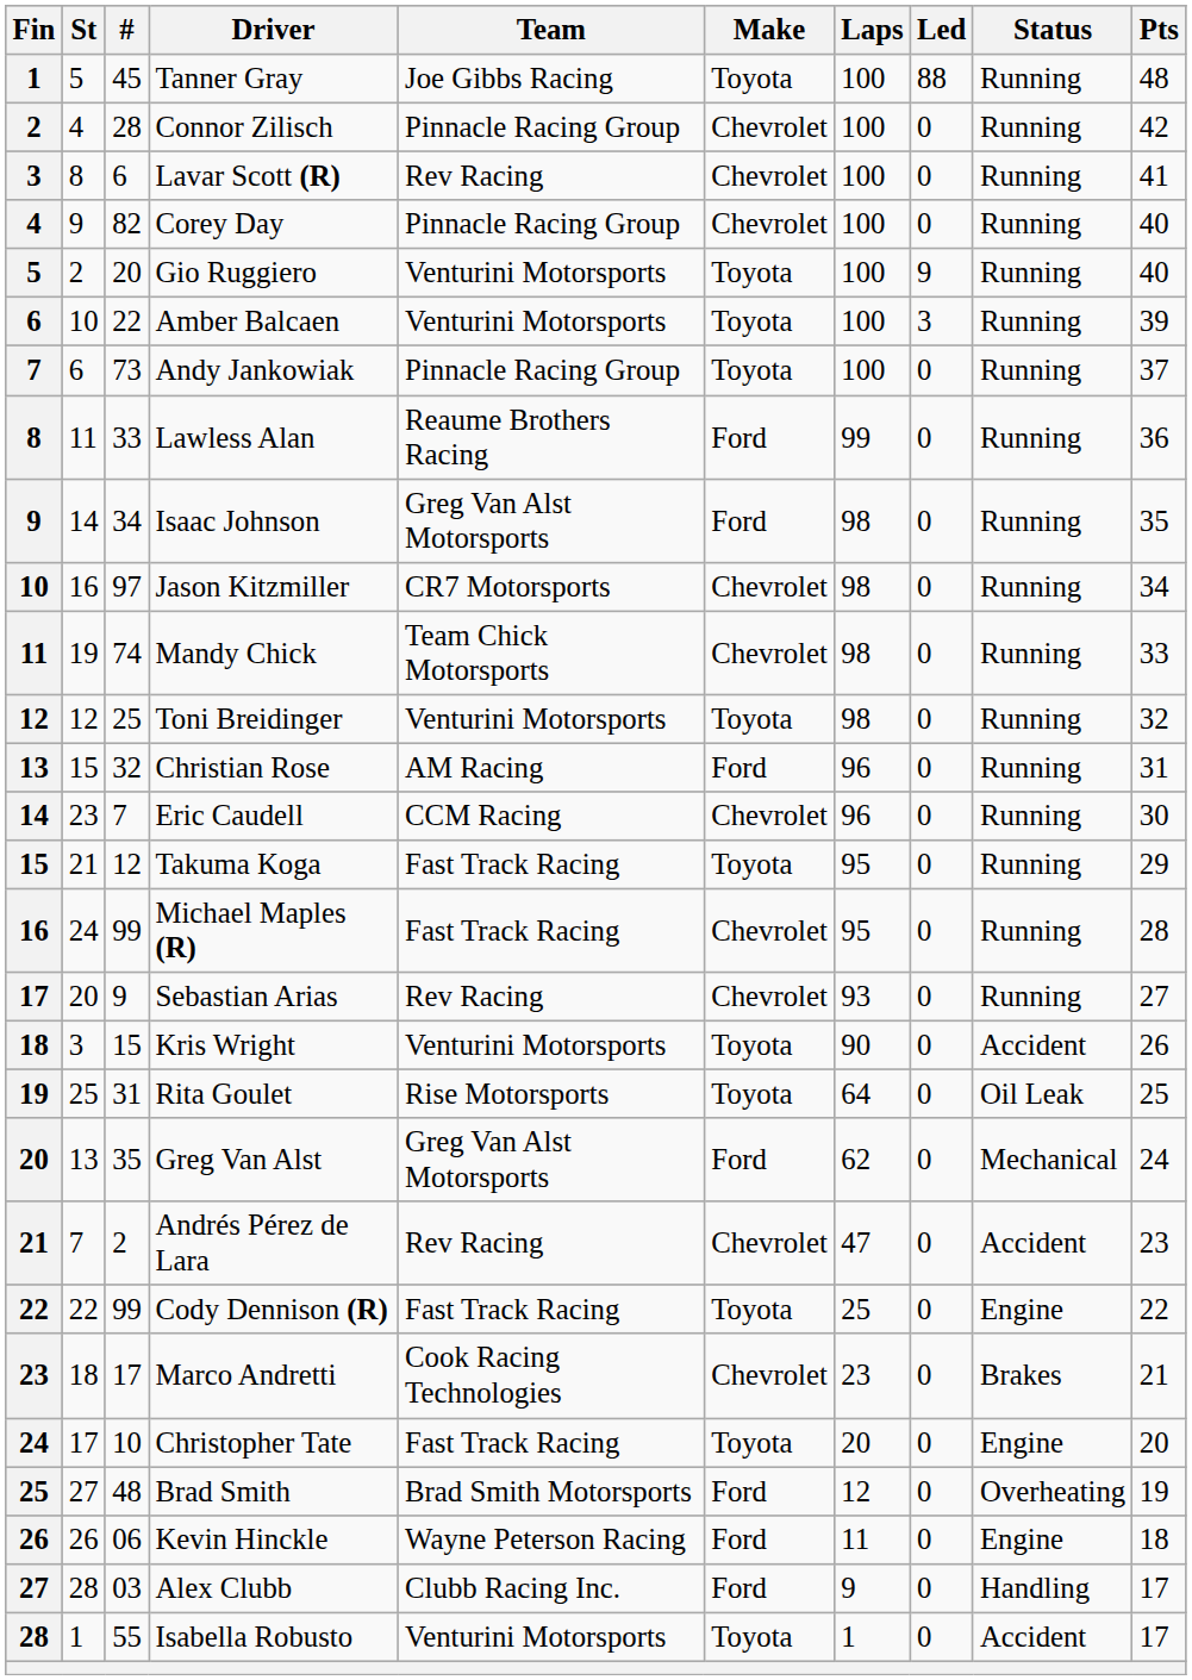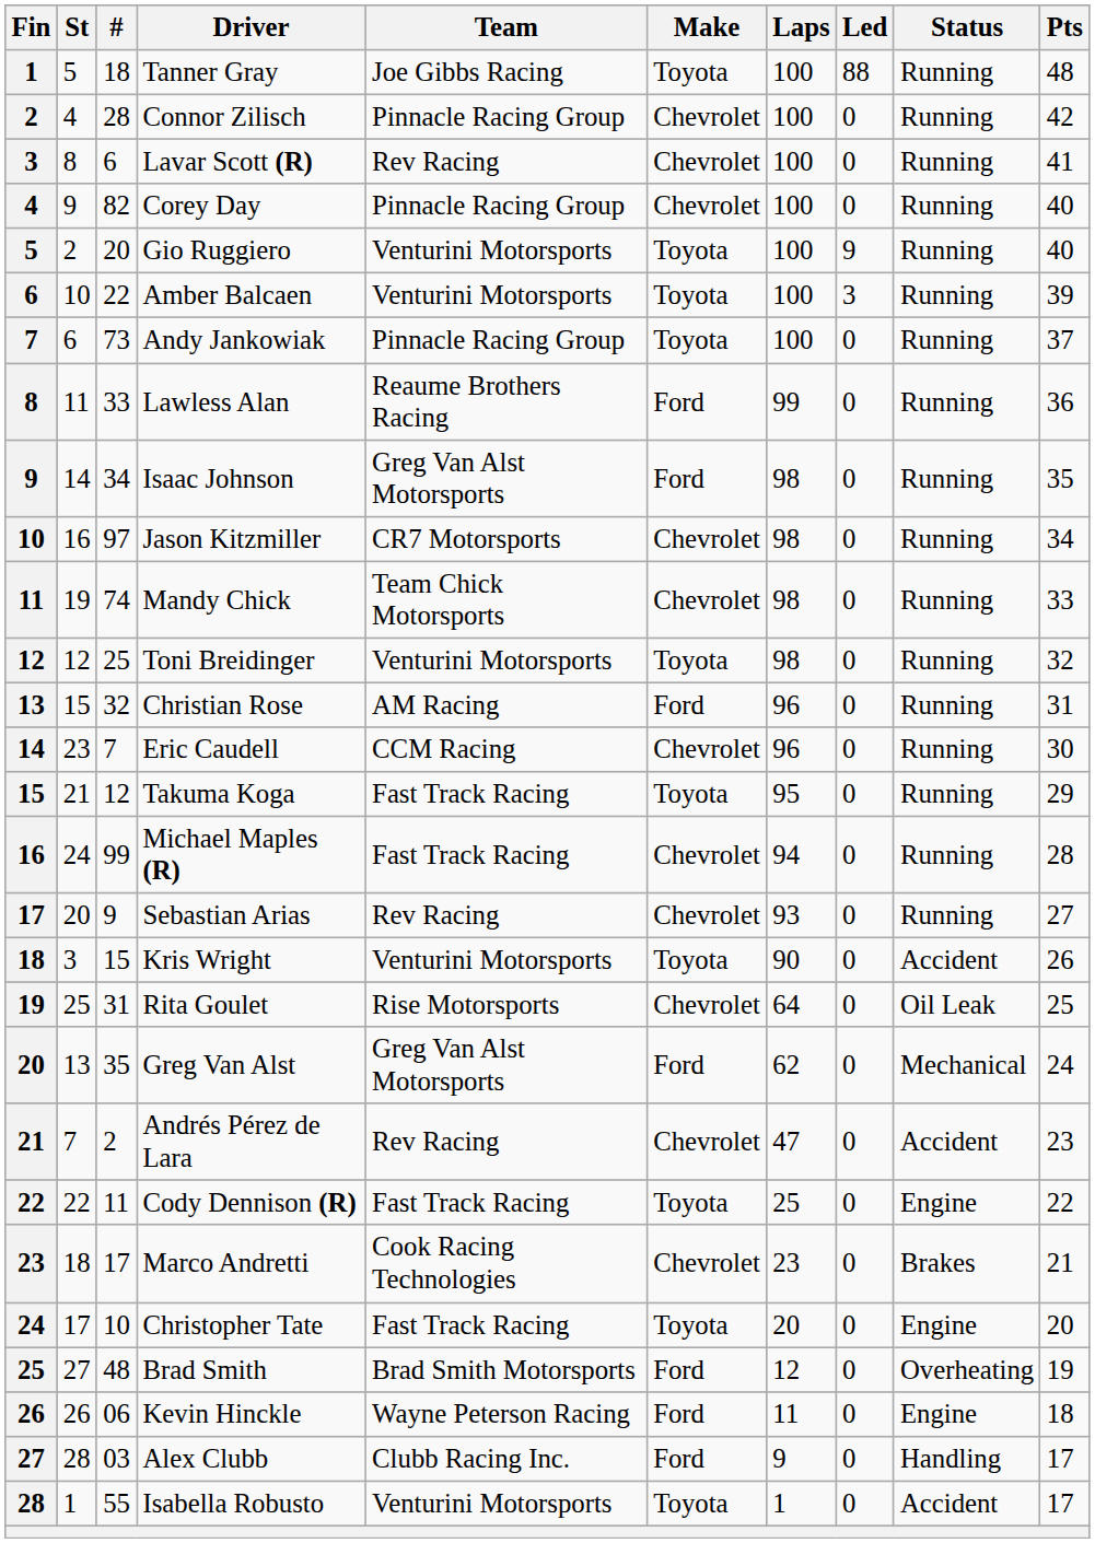Tanner Gray | #: 45 -> 18
Michael Maples (R) | Laps: 95 -> 94
Rita Goulet | Make: Toyota -> Chevrolet
Cody Dennison (R) | #: 99 -> 11
